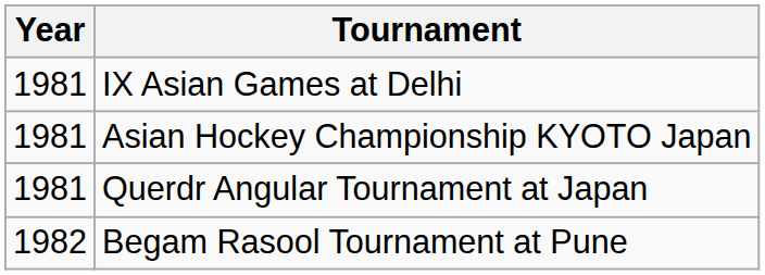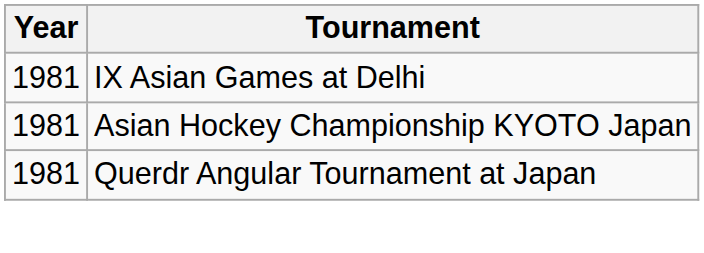- row: 1982 | Begam Rasool Tournament at Pune
